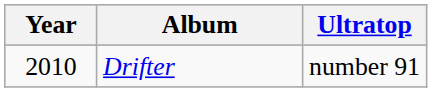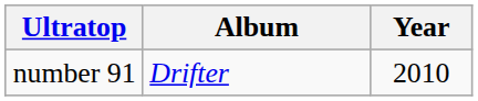columns swapped: Year <-> Ultratop
